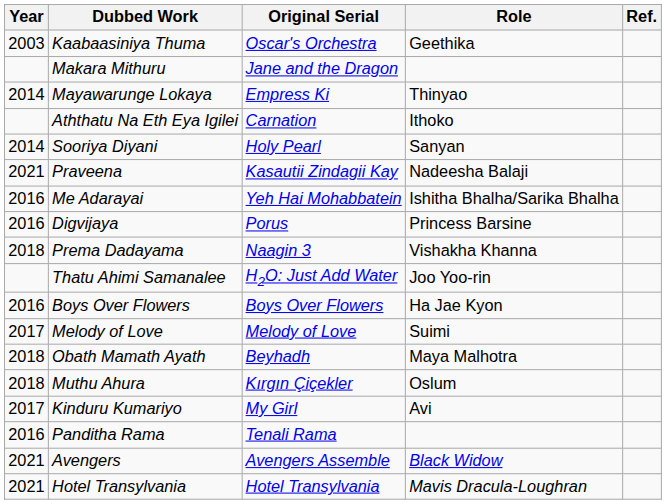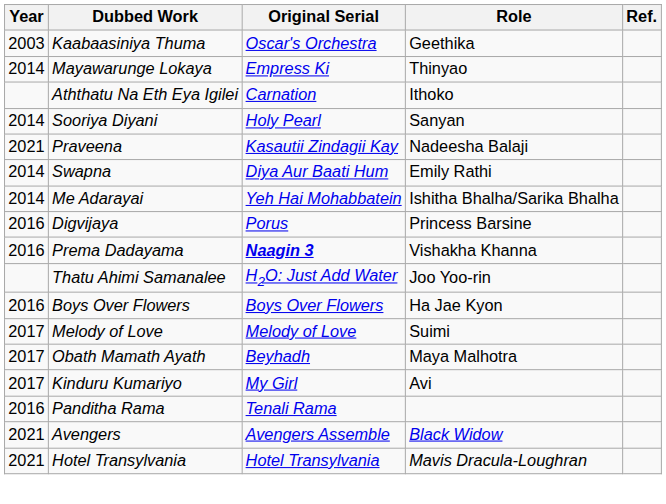- row: Makara Mithuru | Jane and the Dragon
+ row: 2014 | Swapna | Diya Aur Baati Hum | Emily Rathi
Me Adarayai | Year: 2016 -> 2014
Prema Dadayama | Year: 2018 -> 2016
Prema Dadayama | Original Serial: normal -> bold
Obath Mamath Ayath | Year: 2018 -> 2017
- row: 2018 | Muthu Ahura | Kırgın Çiçekler | Oslum
